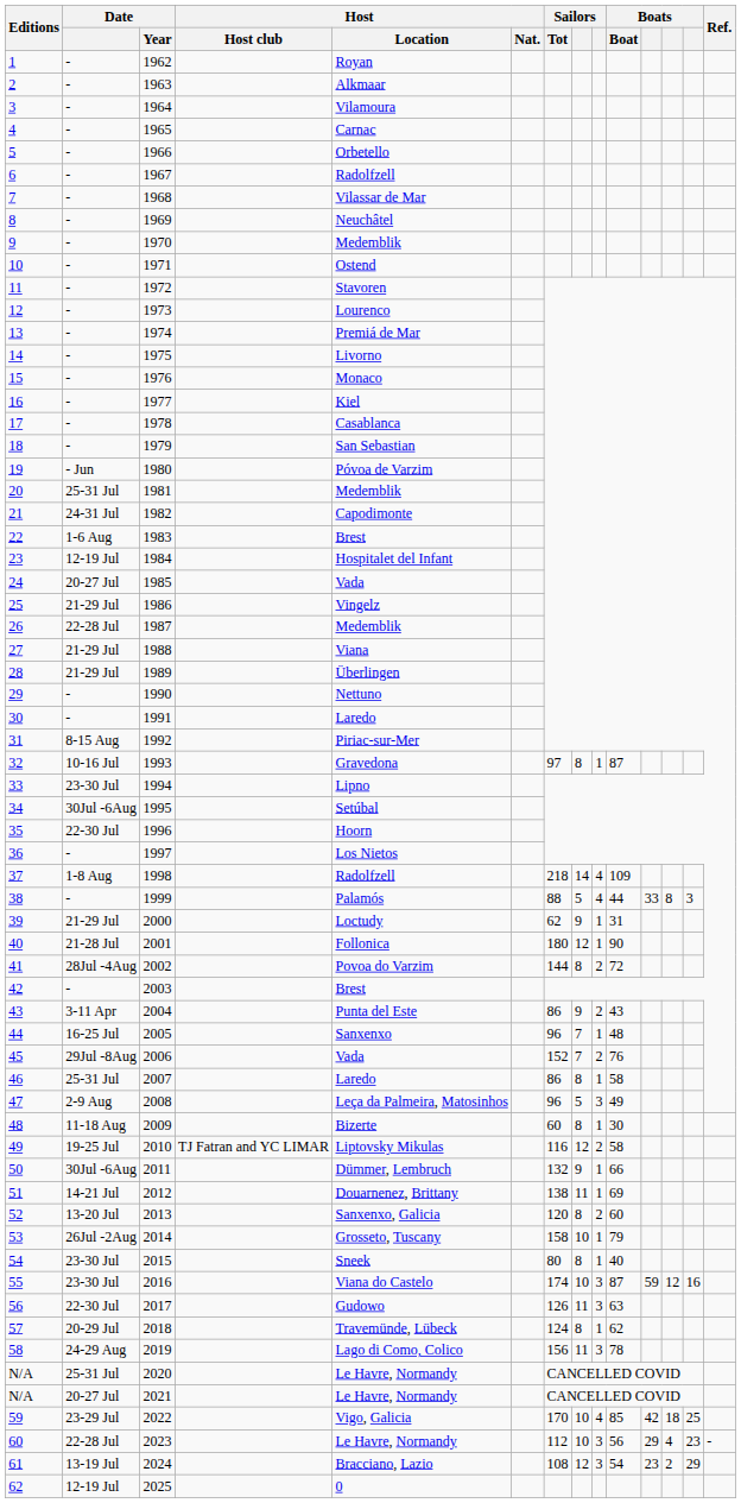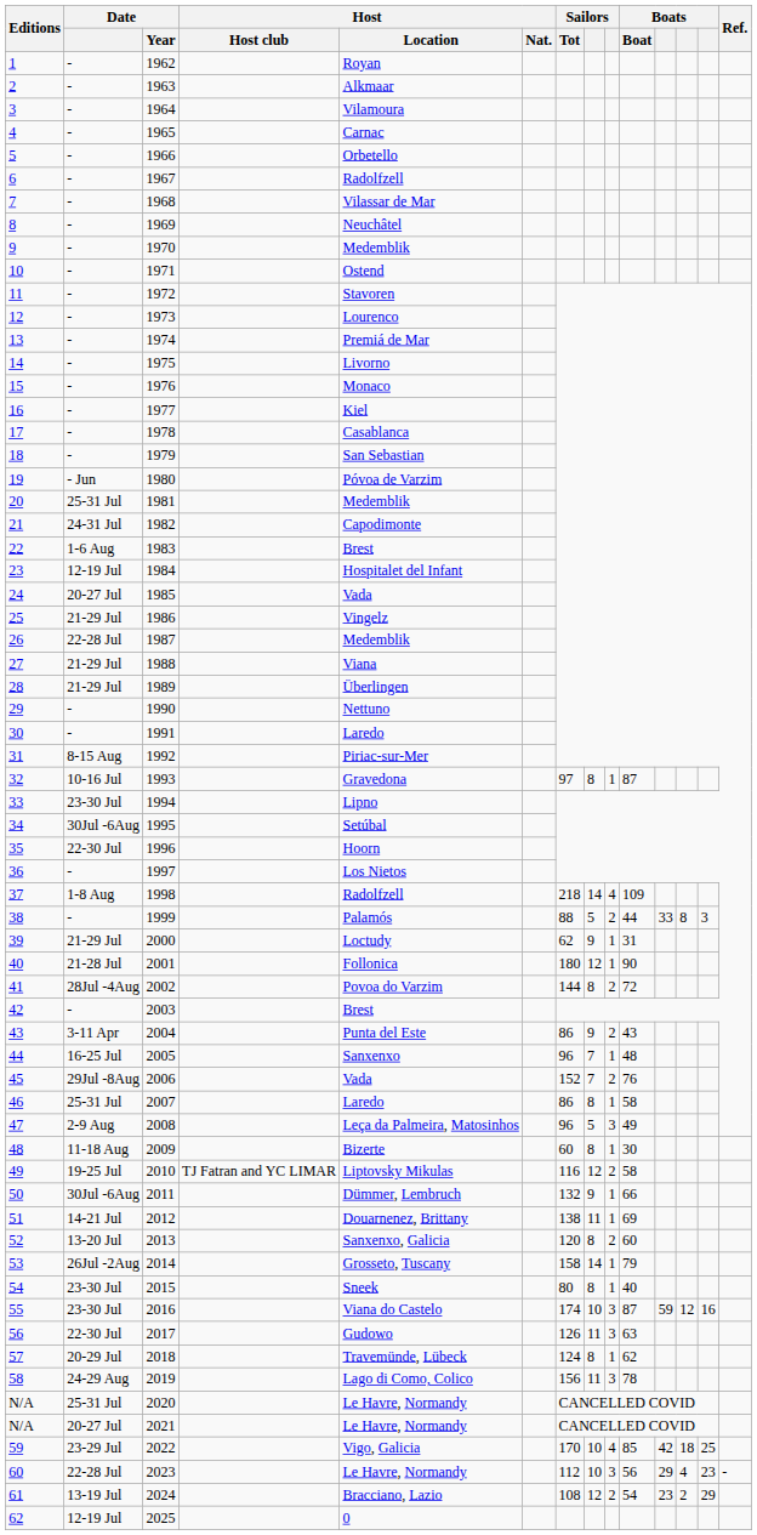1999 | column 9: 4 -> 2
2014 | column 8: 10 -> 14
2024 | column 9: 3 -> 2
